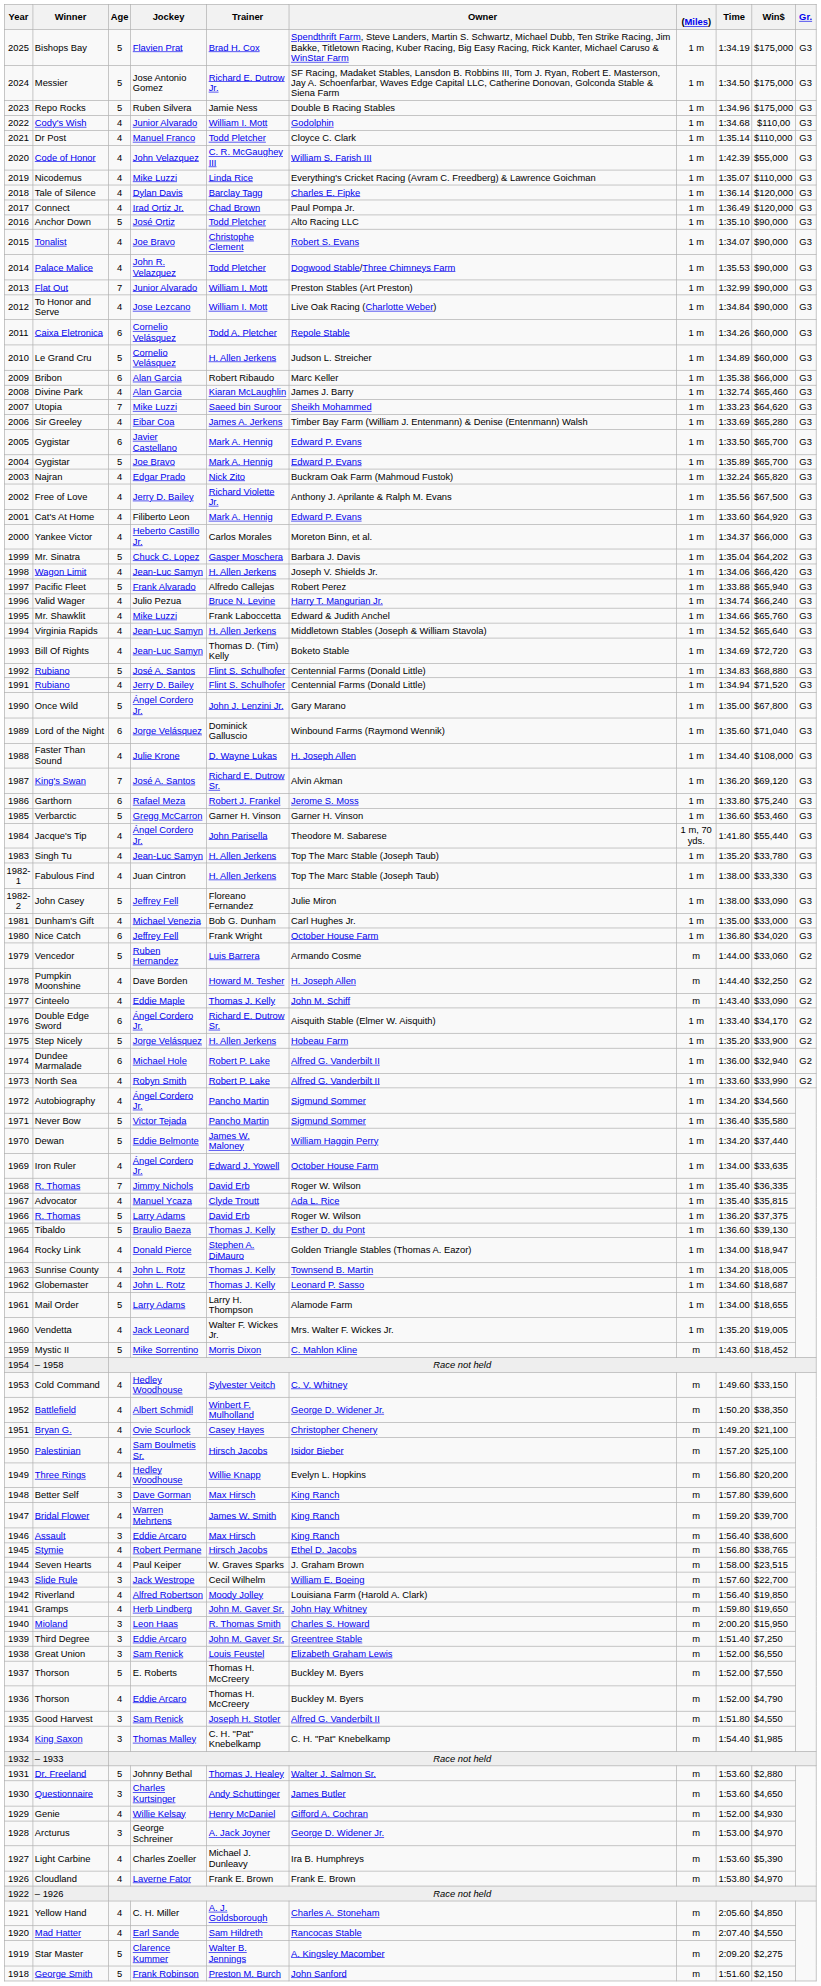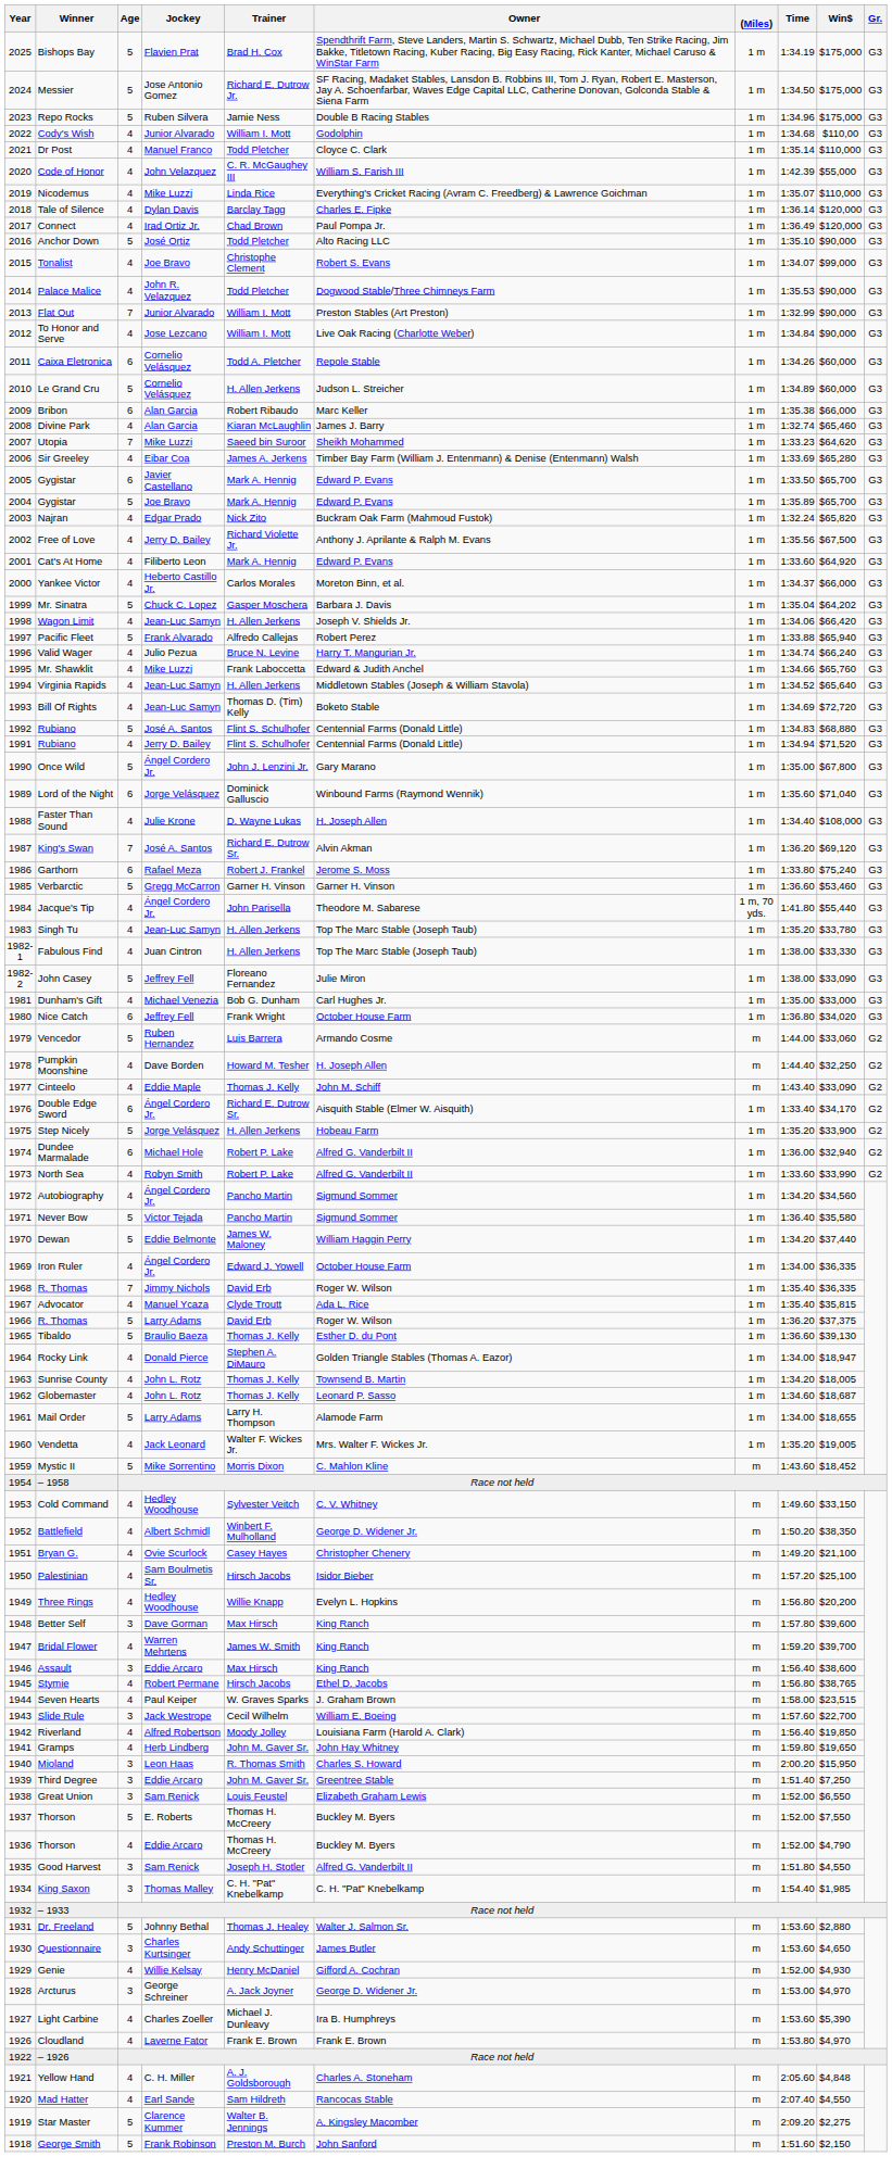Tonalist | Win$: $90,000 -> $99,000
Iron Ruler | Win$: $33,635 -> $36,335
Yellow Hand | Win$: $4,850 -> $4,848
